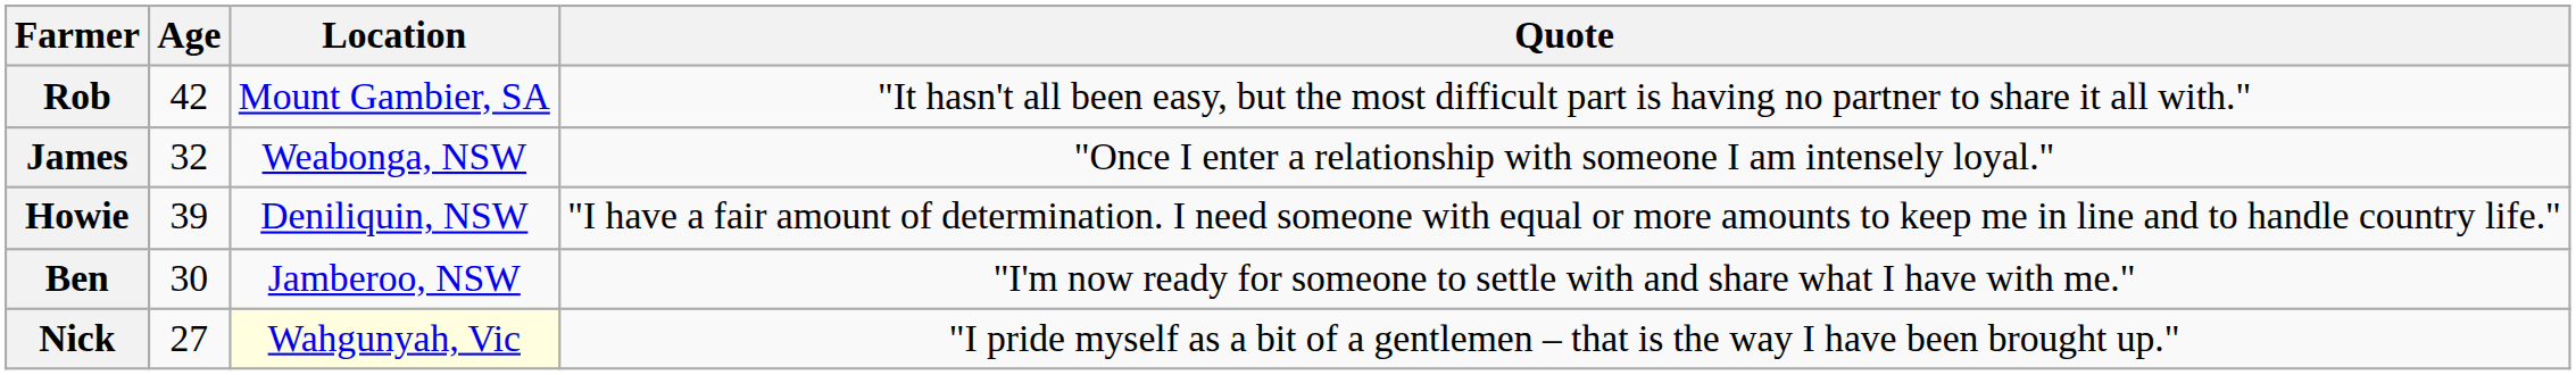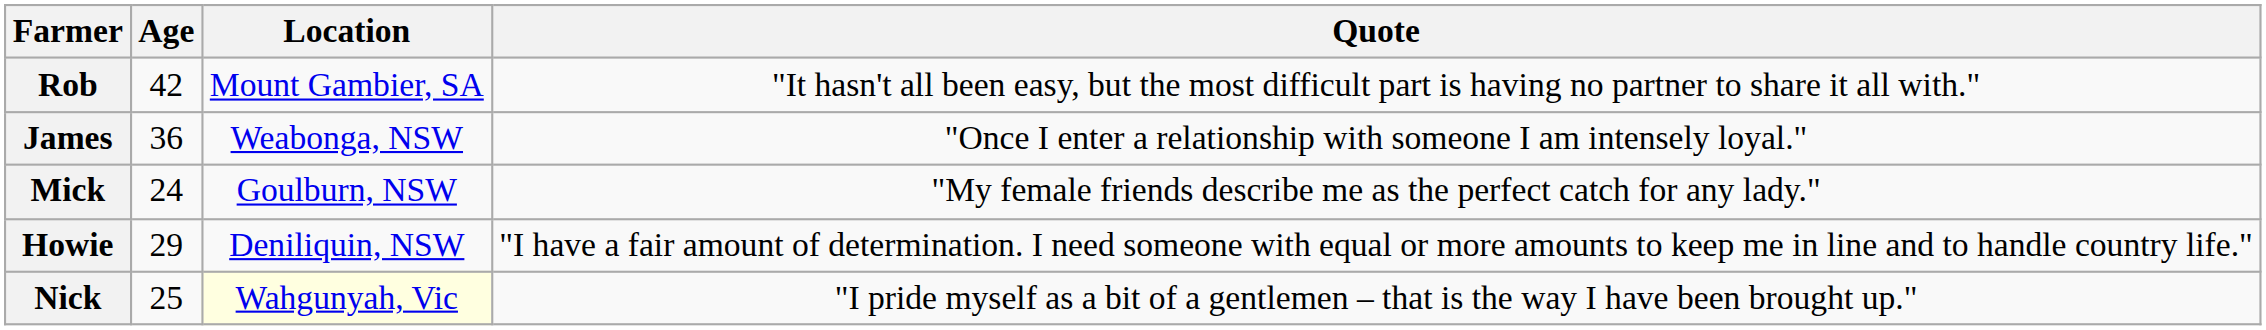James | Age: 32 -> 36
+ row: Mick | 24 | Goulburn, NSW | "My female friends describe me as the perfect catch for any lady."
Howie | Age: 39 -> 29
- row: Ben | 30 | Jamberoo, NSW | "I'm now ready for someone to settle with and share what I have with me."
Nick | Age: 27 -> 25
